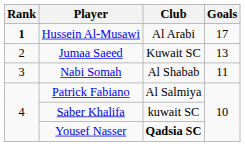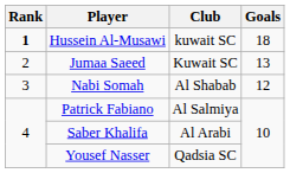Hussein Al-Musawi | Club: Al Arabi -> kuwait SC
Hussein Al-Musawi | Goals: 17 -> 18
Nabi Somah | Goals: 11 -> 12
Saber Khalifa | Club: kuwait SC -> Al Arabi
Yousef Nasser | Club: bold -> normal
